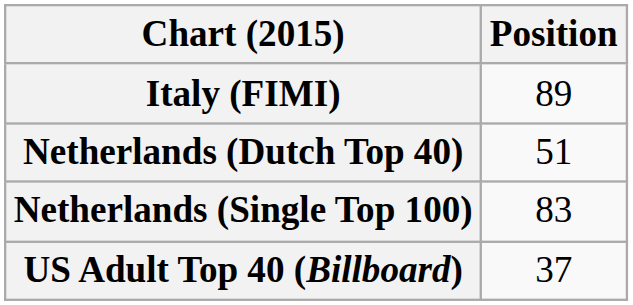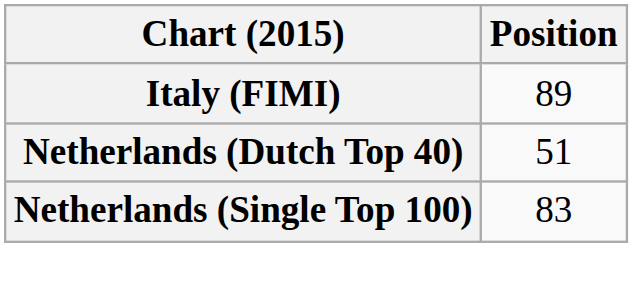- row: US Adult Top 40 (Billboard) | 37
